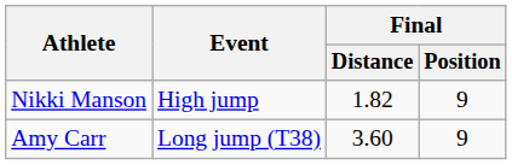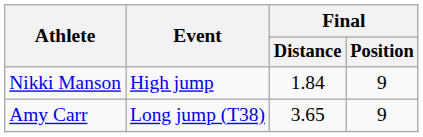Nikki Manson | Final / Distance: 1.82 -> 1.84
Amy Carr | Final / Distance: 3.60 -> 3.65
